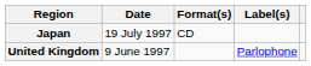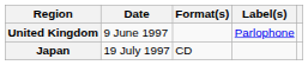rows swapped: United Kingdom <-> Japan
